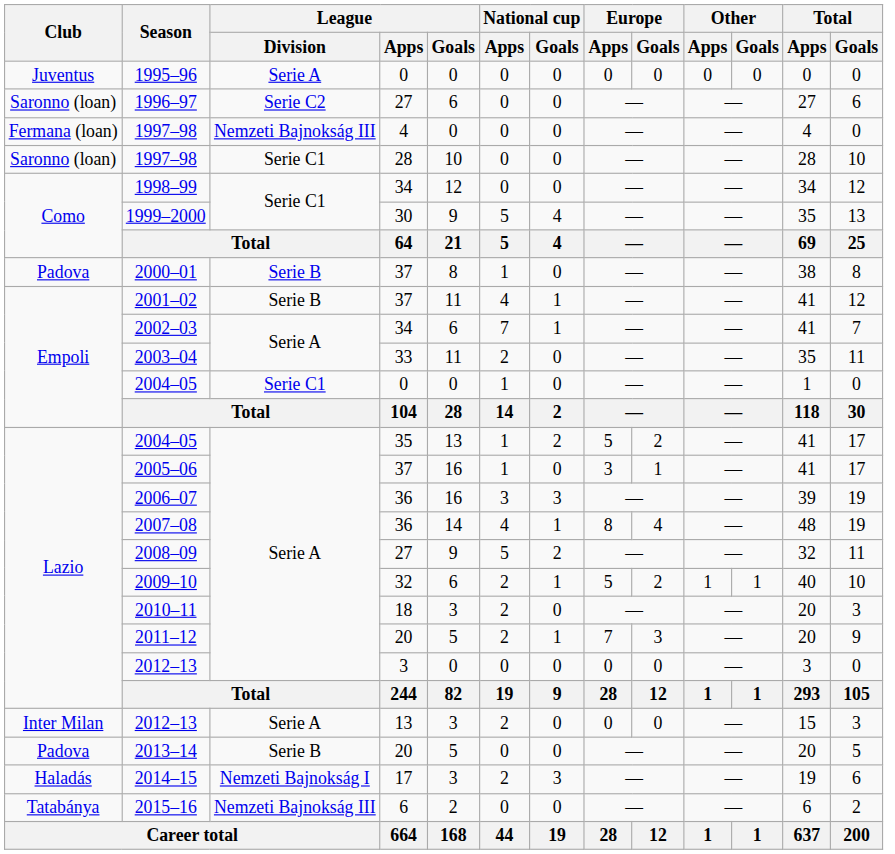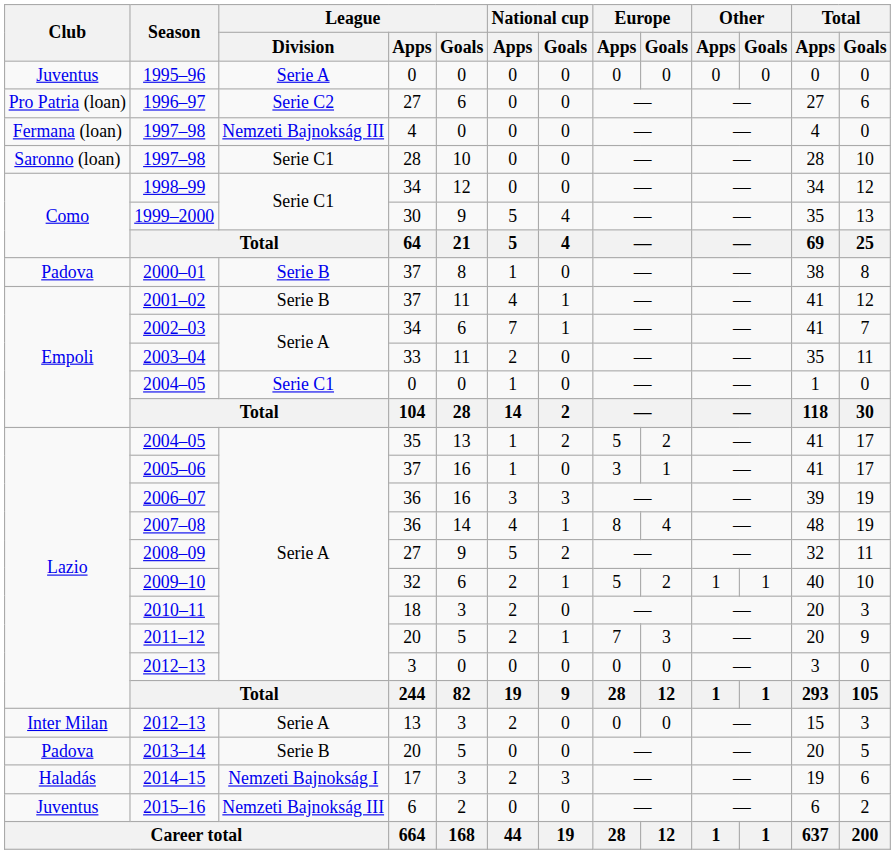1996–97 | Club: Saronno (loan) -> Pro Patria (loan)
2015–16 | Club: Tatabánya -> Juventus
